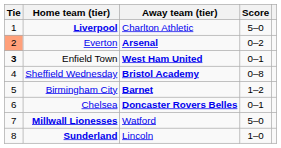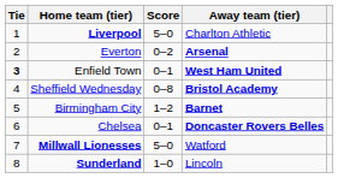columns swapped: Score <-> Away team (tier)
Everton | Tie: lightsalmon background -> no background
